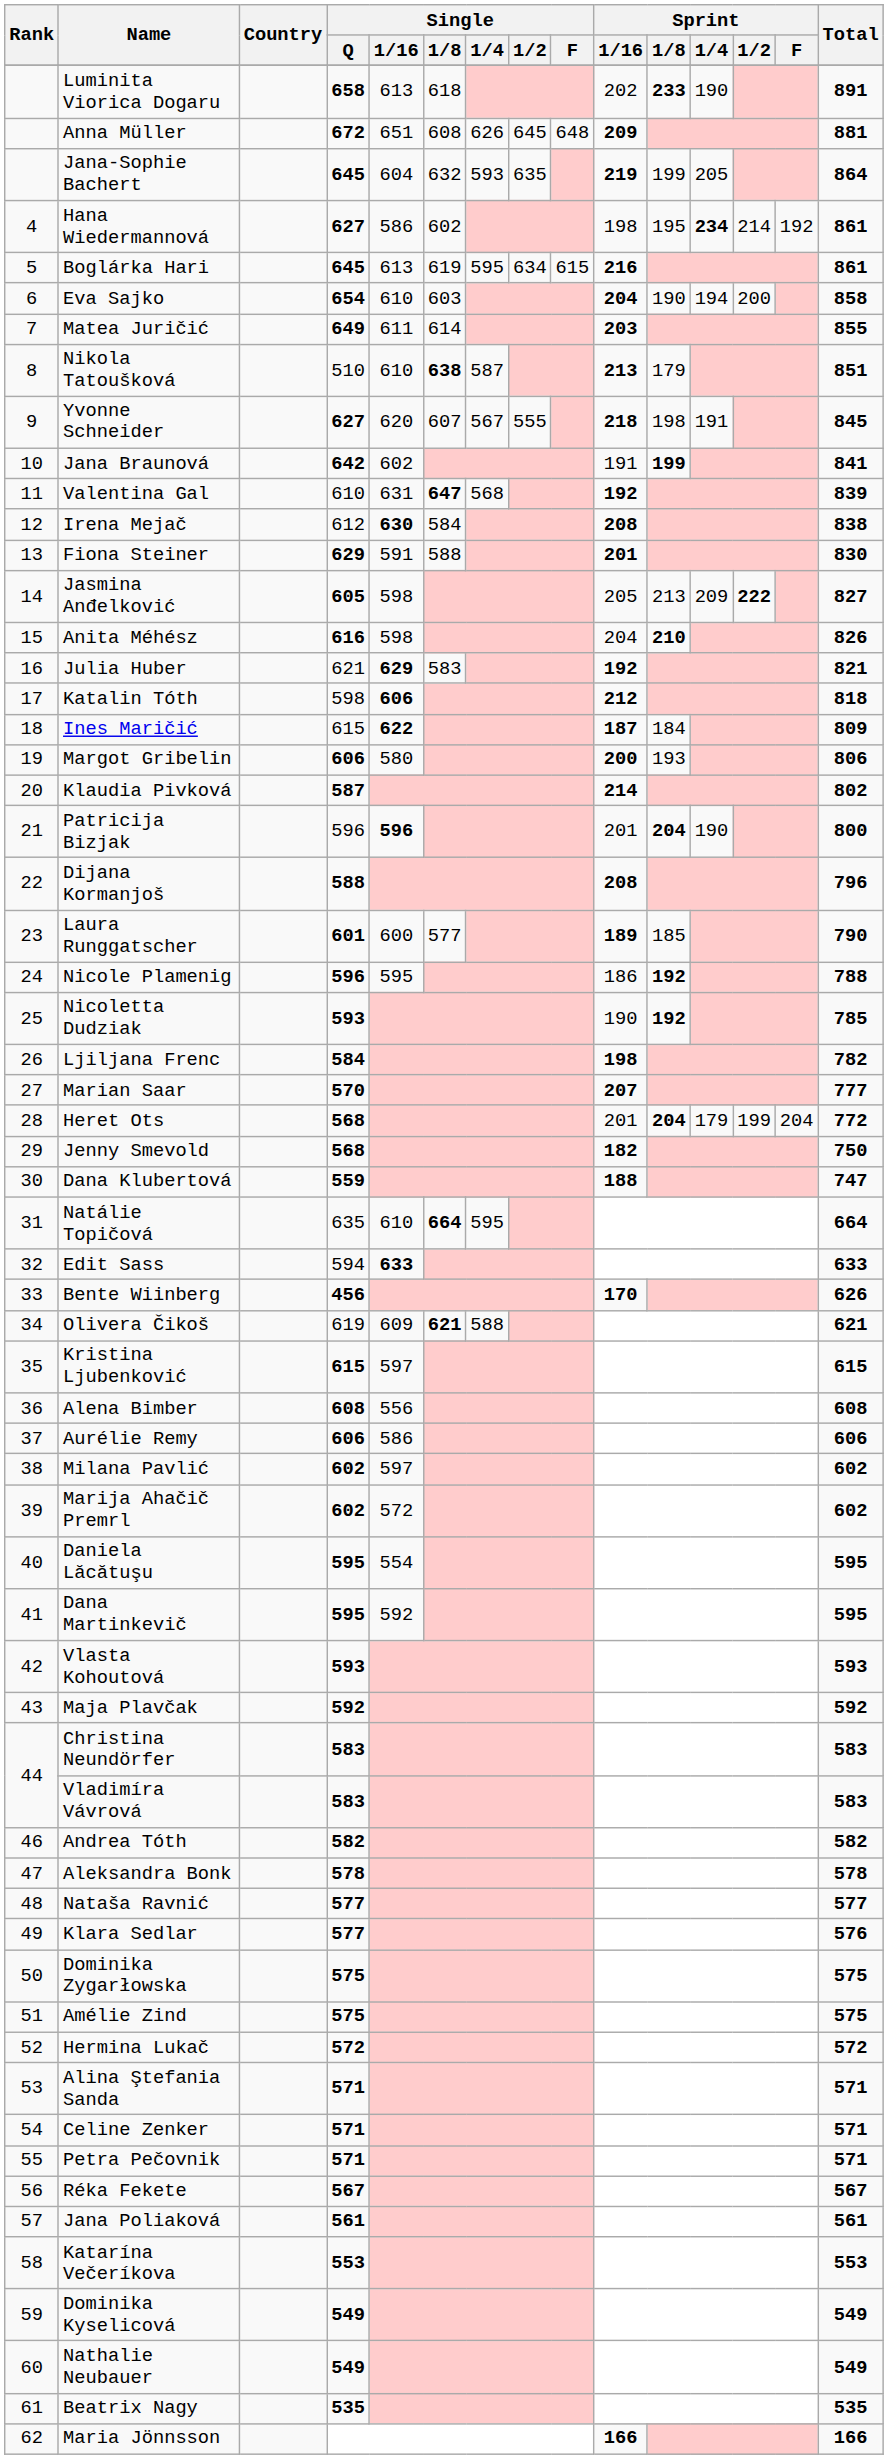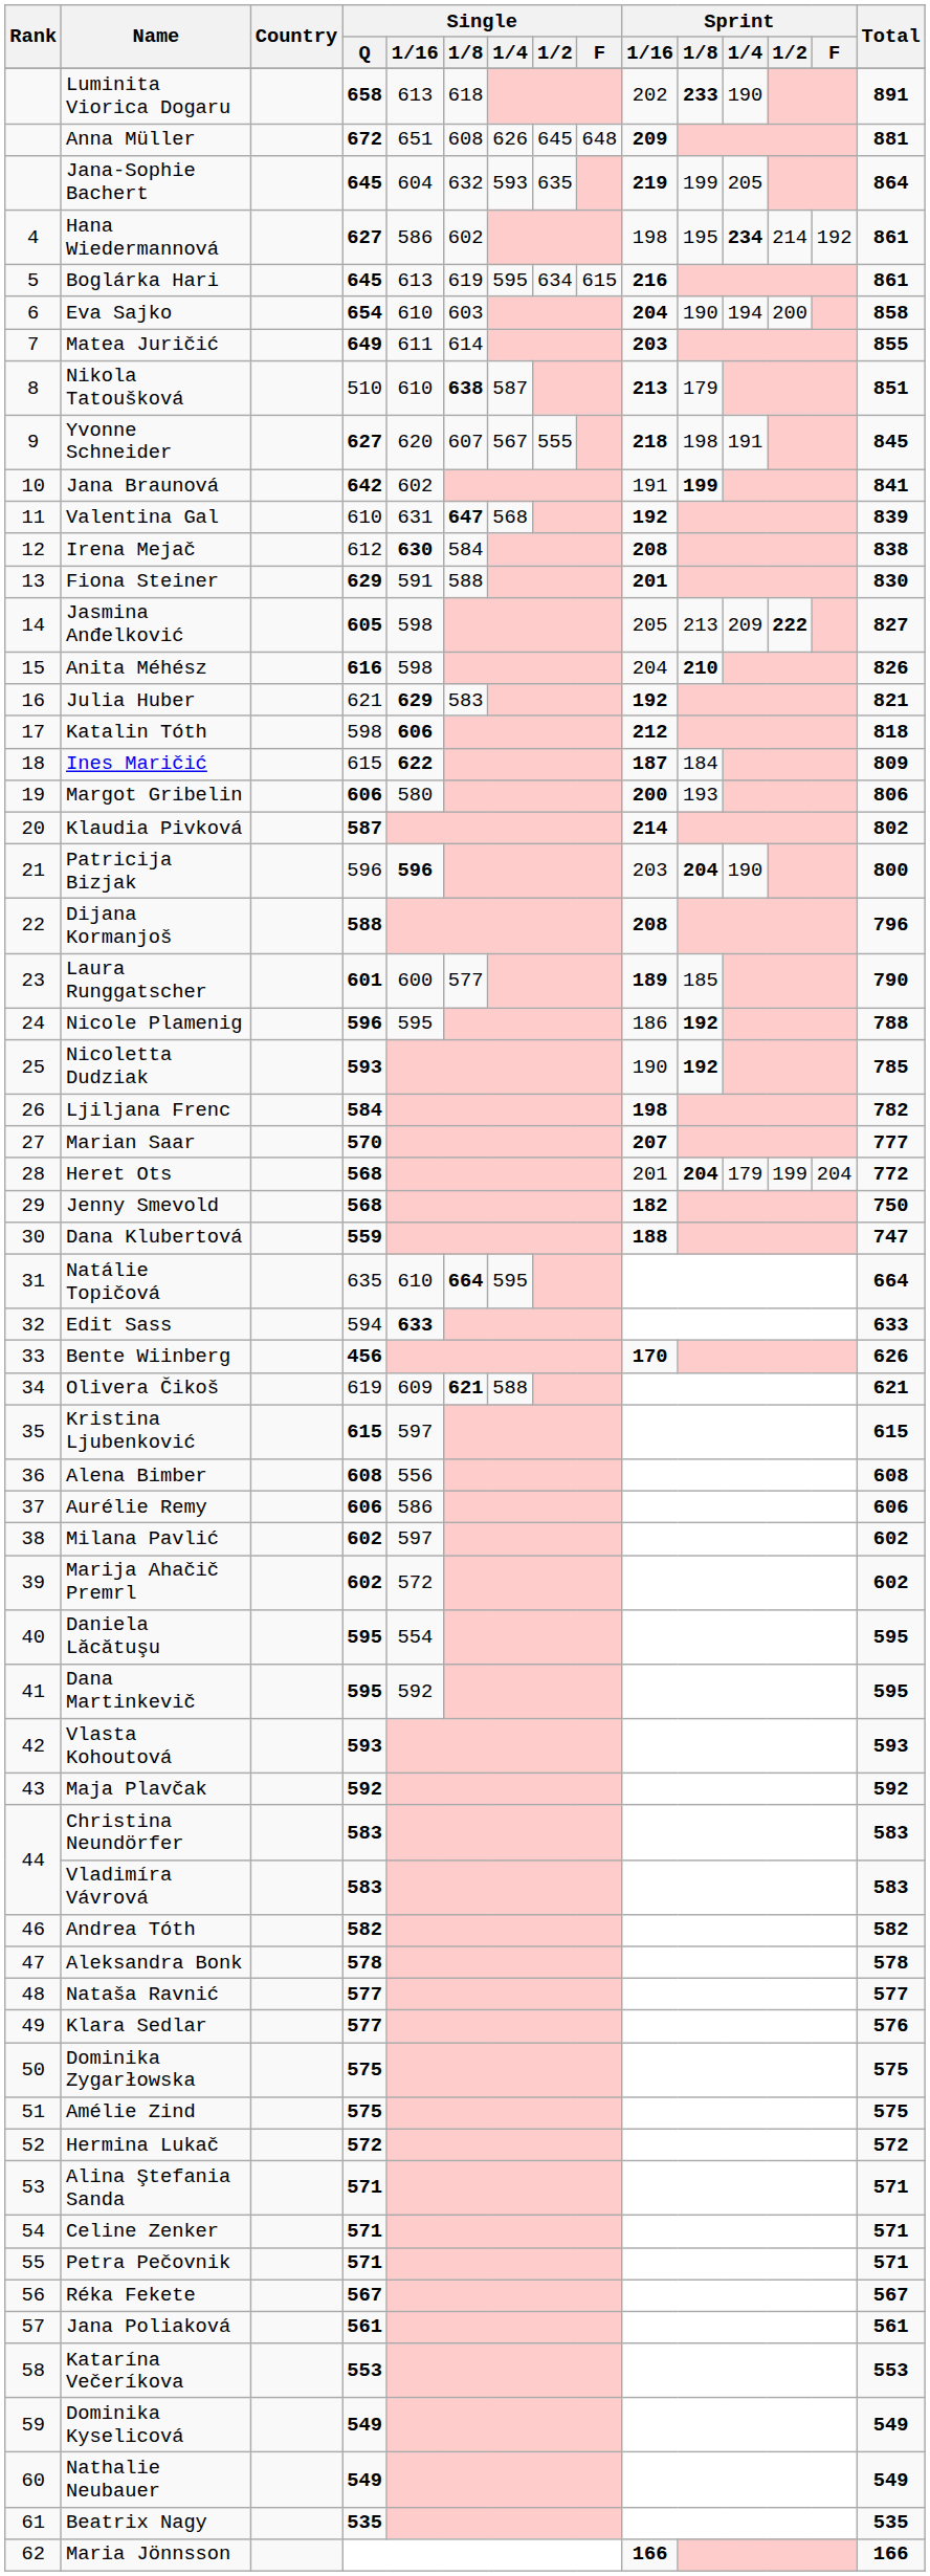Patricija Bizjak | Sprint / 1/16: 201 -> 203
